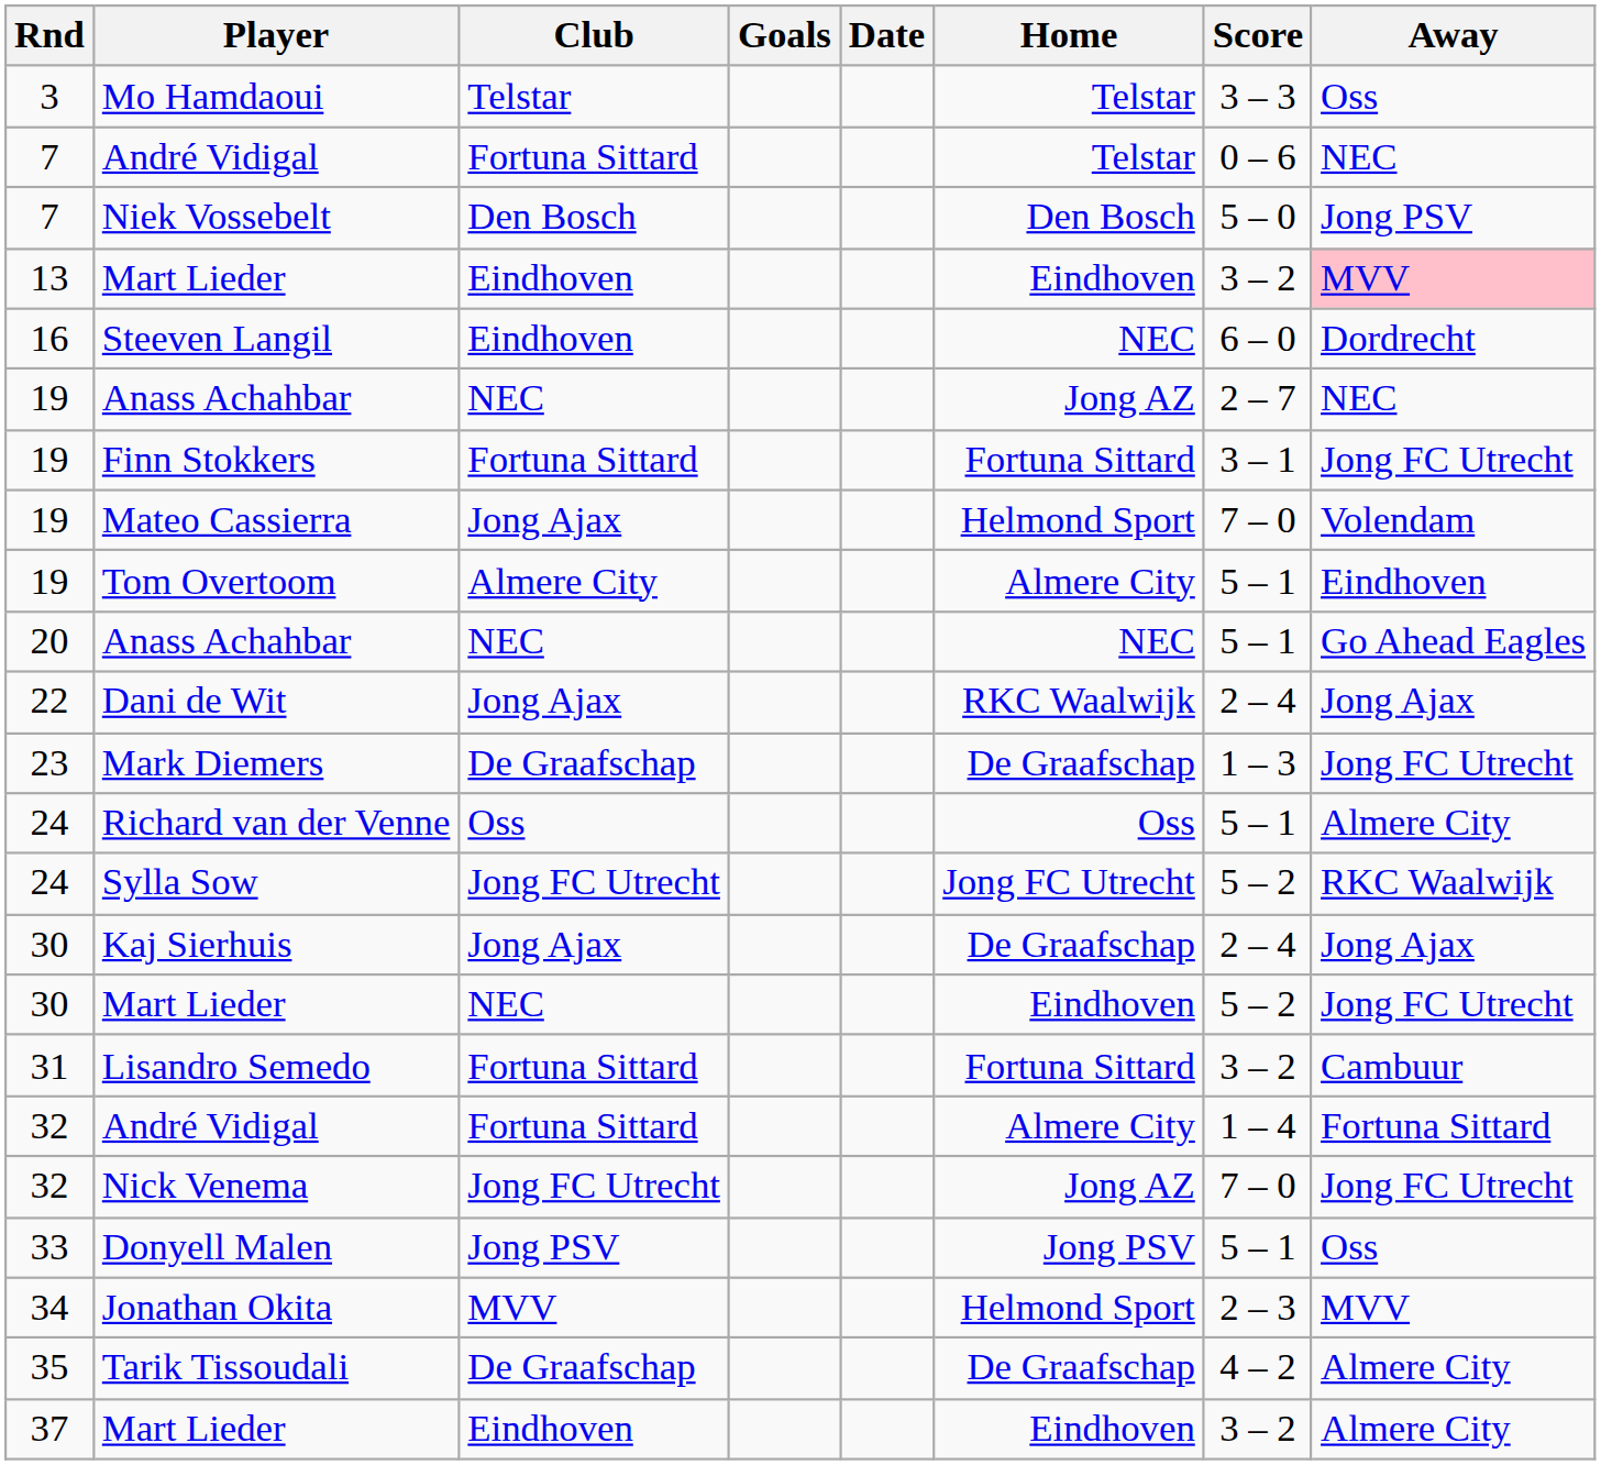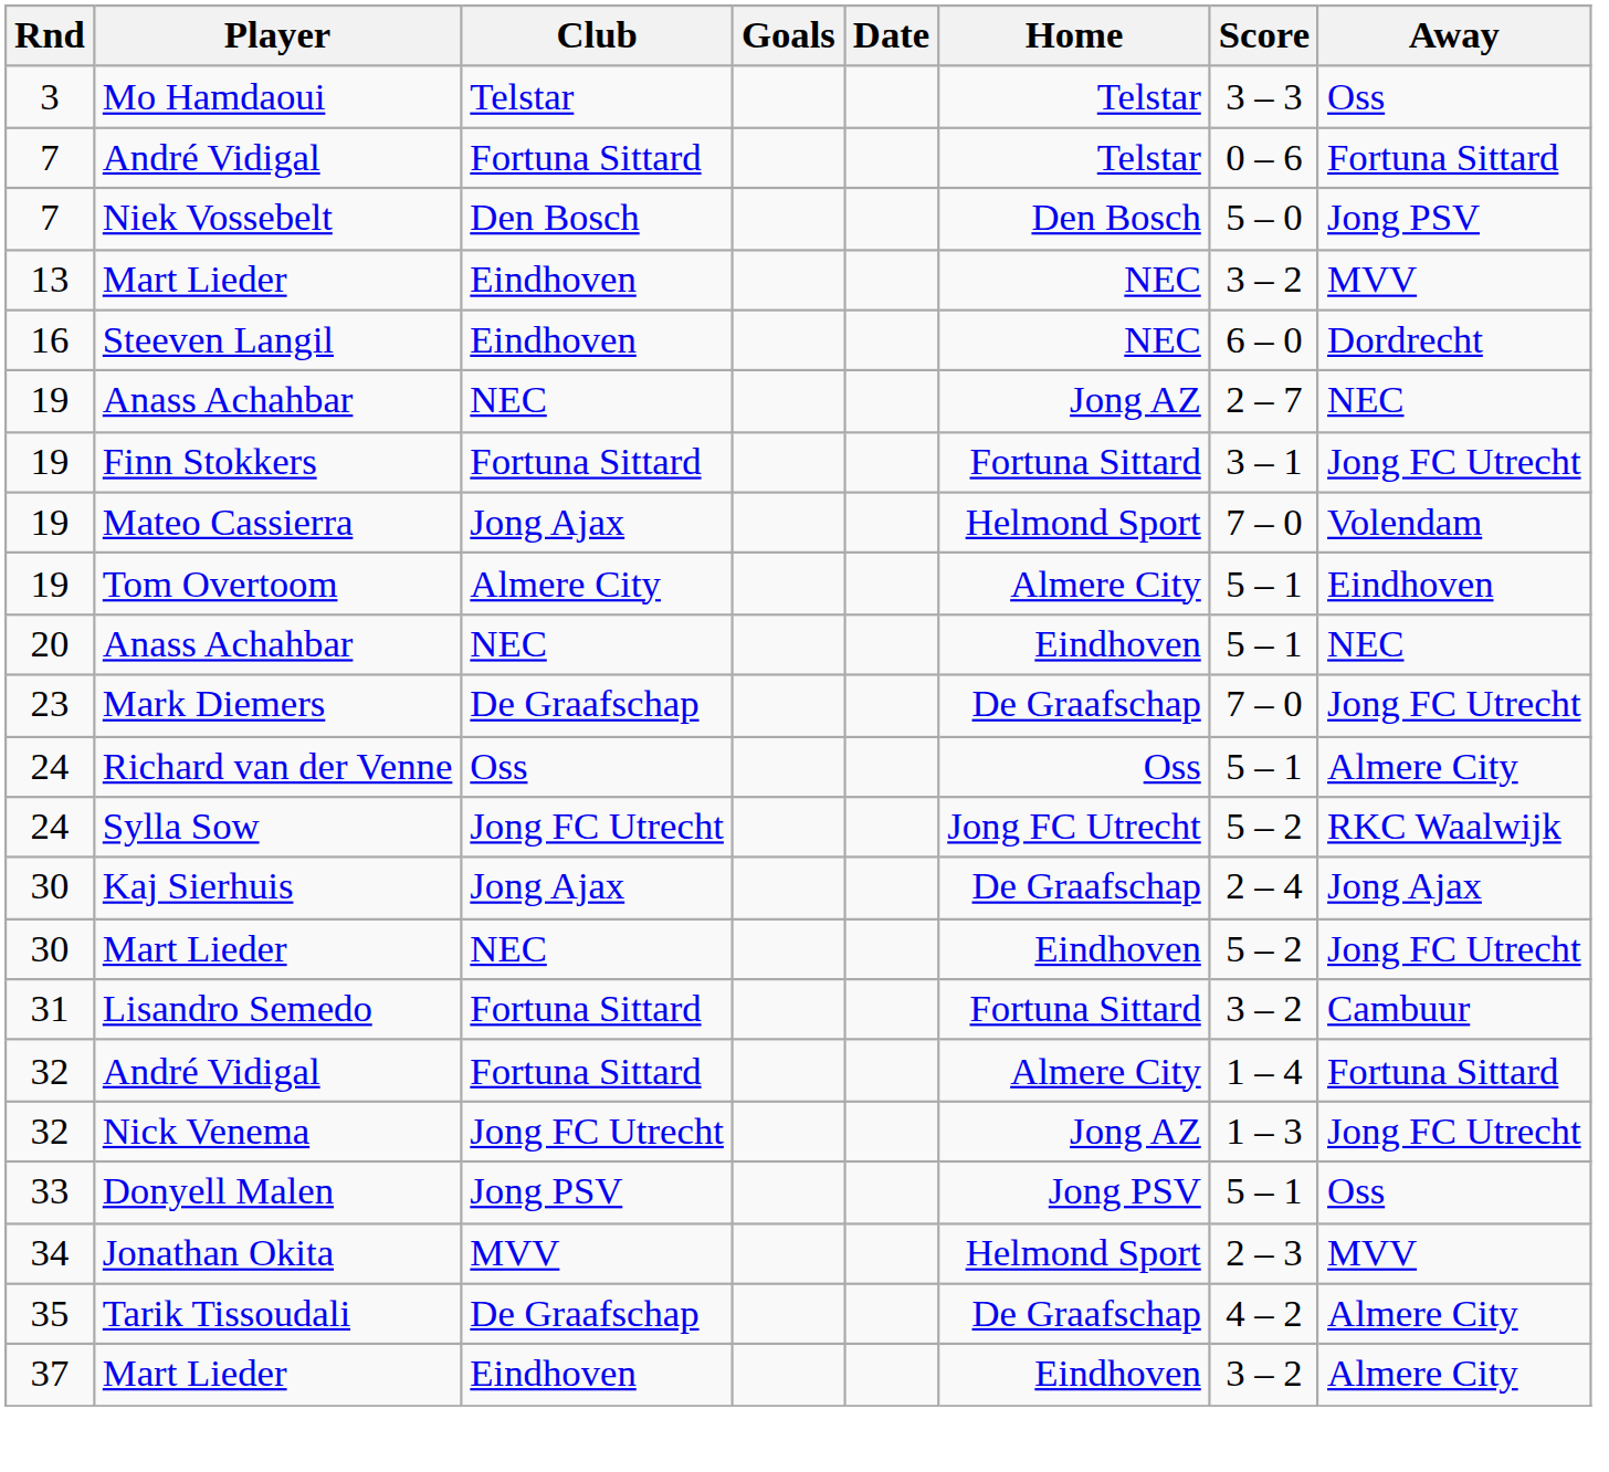7 / André Vidigal | Away: NEC -> Fortuna Sittard
13 / Mart Lieder | Home: Eindhoven -> NEC
13 / Mart Lieder | Away: pink background -> no background
20 / Anass Achahbar | Home: NEC -> Eindhoven
20 / Anass Achahbar | Away: Go Ahead Eagles -> NEC
- row: 22 | Dani de Wit | Jong Ajax | RKC Waalwijk | 2 – 4 | Jong Ajax
Mark Diemers | Score: 1 – 3 -> 7 – 0
Nick Venema | Score: 7 – 0 -> 1 – 3
